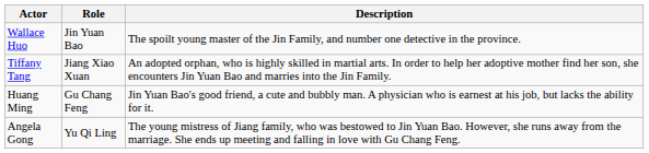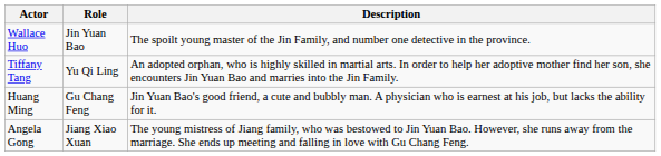Tiffany Tang | Role: Jiang Xiao Xuan -> Yu Qi Ling
Angela Gong | Role: Yu Qi Ling -> Jiang Xiao Xuan
